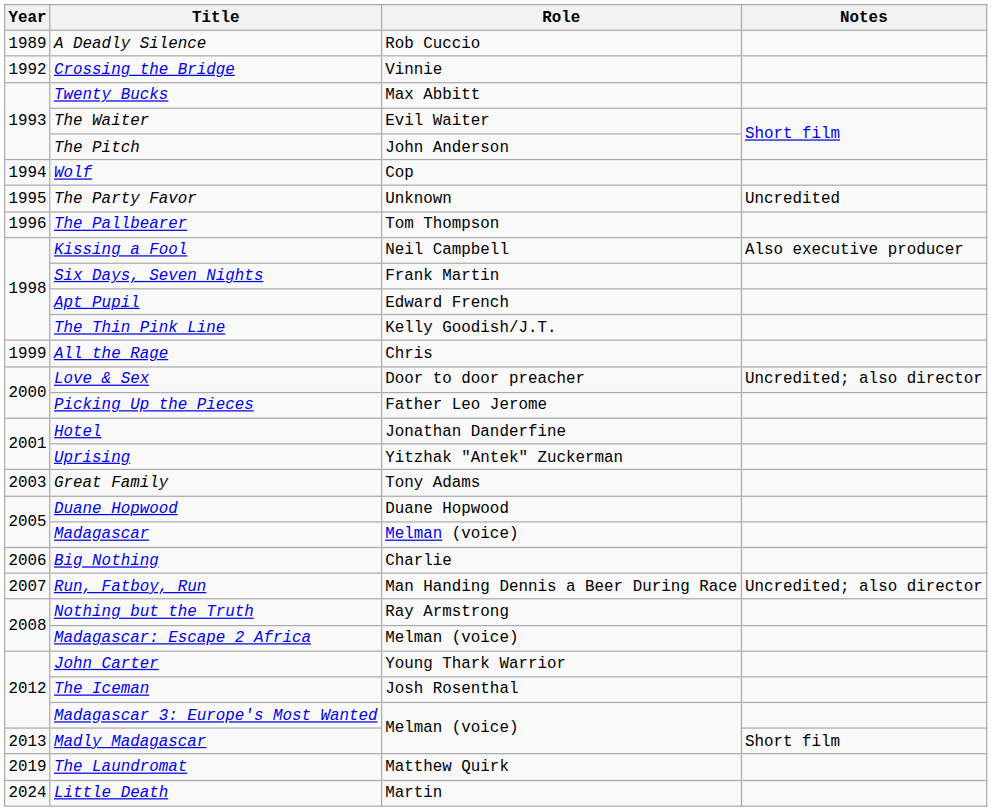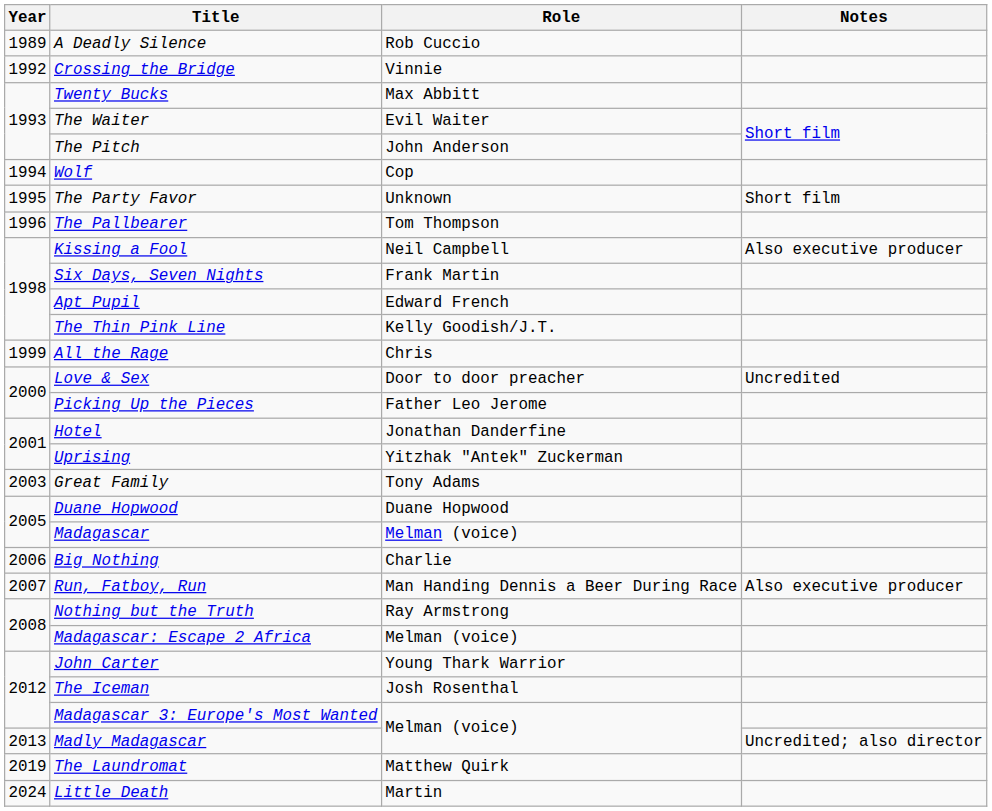The Party Favor | Notes: Uncredited -> Short film
Love & Sex | Notes: Uncredited; also director -> Uncredited
Run, Fatboy, Run | Notes: Uncredited; also director -> Also executive producer
Madly Madagascar | Notes: Short film -> Uncredited; also director
